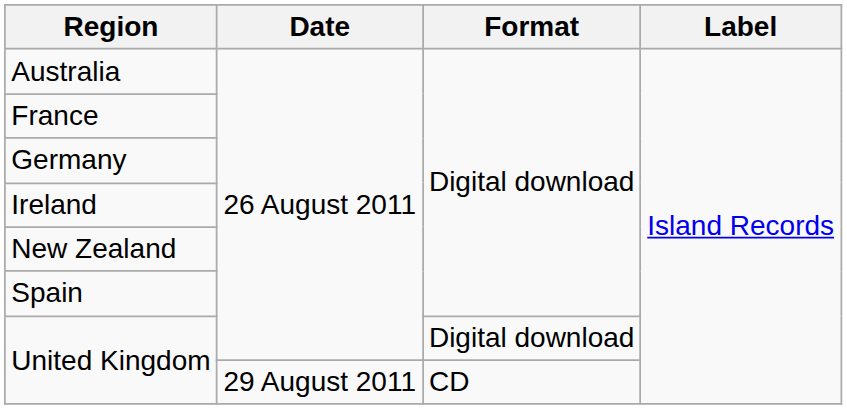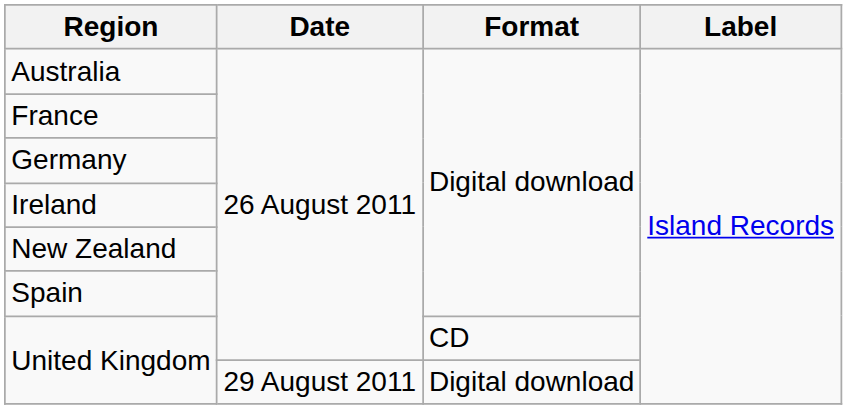United Kingdom / 26 August 2011 | Format: Digital download -> CD
United Kingdom / 29 August 2011 | Format: CD -> Digital download
